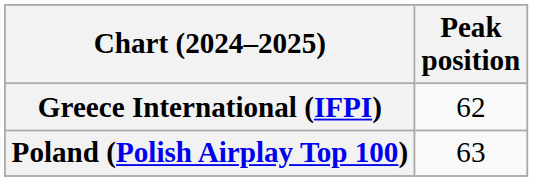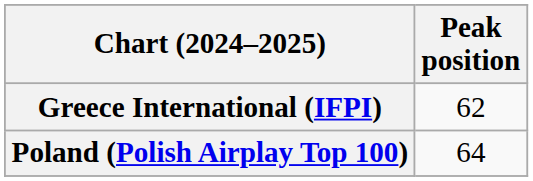Poland (Polish Airplay Top 100) | Peak position: 63 -> 64
